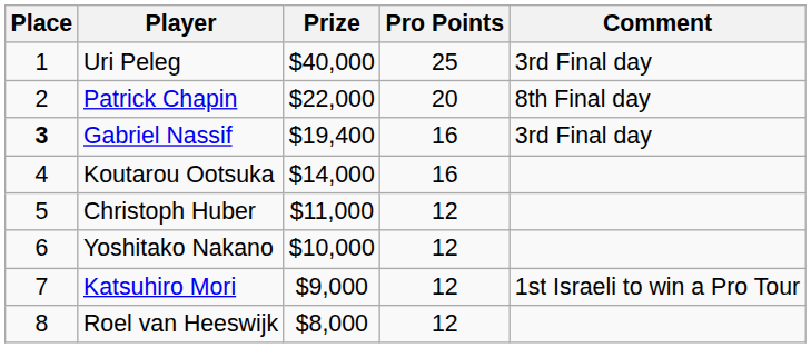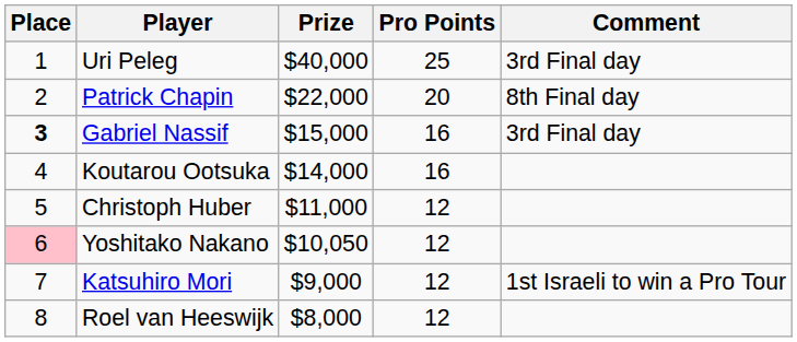Gabriel Nassif | Prize: $19,400 -> $15,000
Yoshitako Nakano | Place: no background -> pink background
Yoshitako Nakano | Prize: $10,000 -> $10,050
